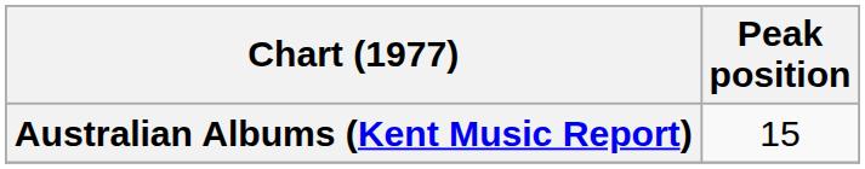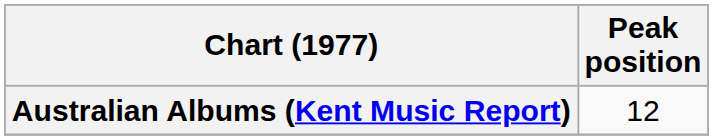Australian Albums (Kent Music Report) | Peak position: 15 -> 12
